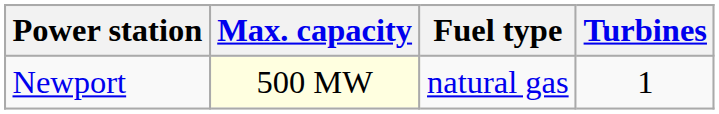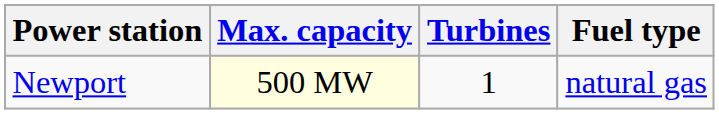columns swapped: Turbines <-> Fuel type
